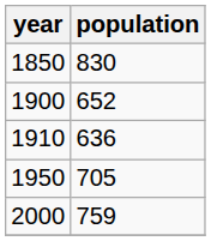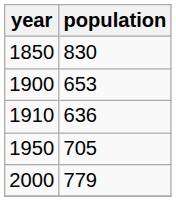1900 | population: 652 -> 653
2000 | population: 759 -> 779
